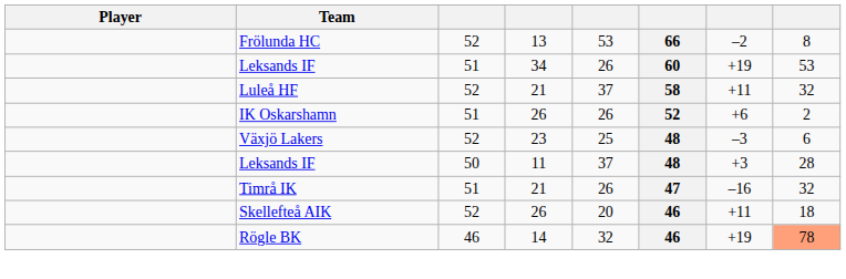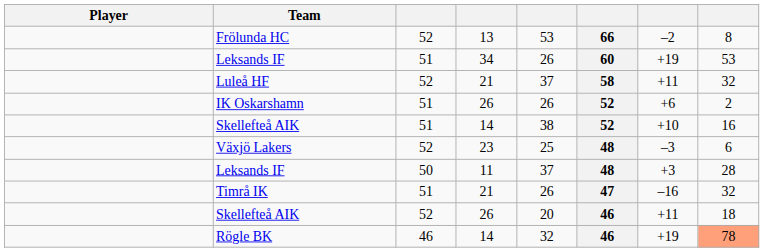+ row: Skellefteå AIK | 51 | 14 | 38 | 52 | +10 | 16
